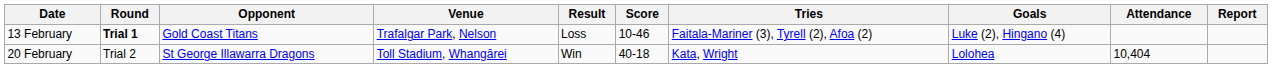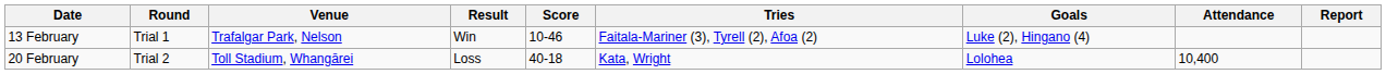- column: Opponent | Gold Coast Titans | St George Illawarra Dragons
13 February | Round: bold -> normal
13 February | Result: Loss -> Win
20 February | Result: Win -> Loss
20 February | Attendance: 10,404 -> 10,400
